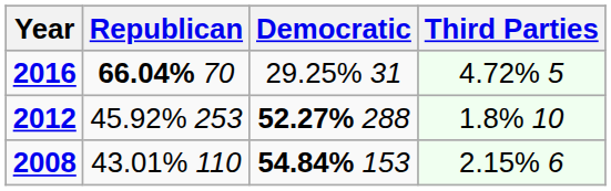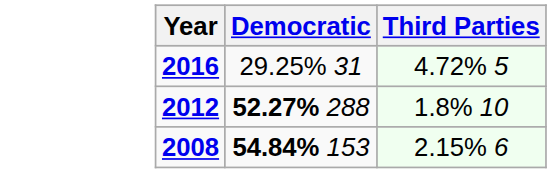- column: Republican | 66.04% 70 | 45.92% 253 | 43.01% 110
